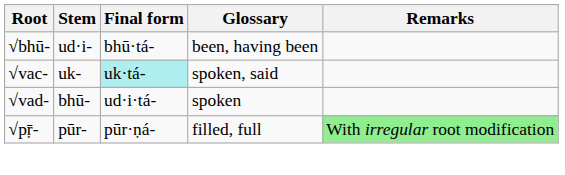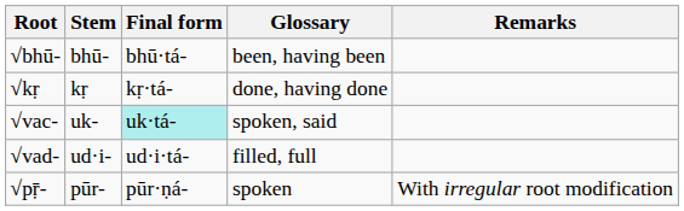√bhū- | Stem: ud·i- -> bhū-
+ row: √kṛ | kṛ | kṛ·tá- | done, having done
√vad- | Stem: bhū- -> ud·i-
√vad- | Glossary: spoken -> filled, full
√pṝ- | Glossary: filled, full -> spoken
√pṝ- | Remarks: lightgreen background -> no background
